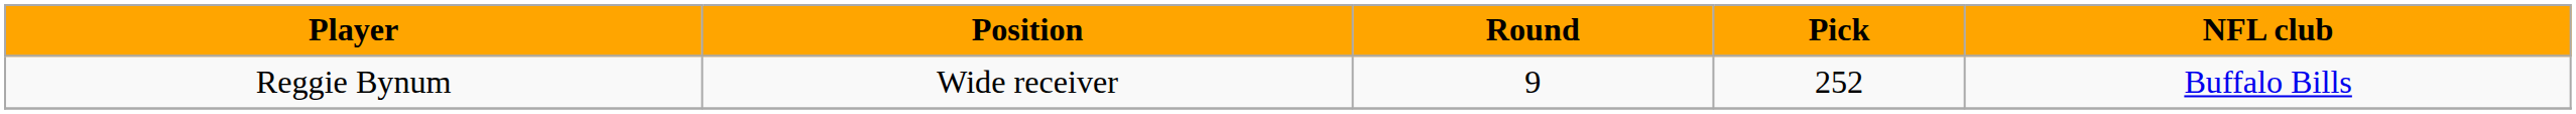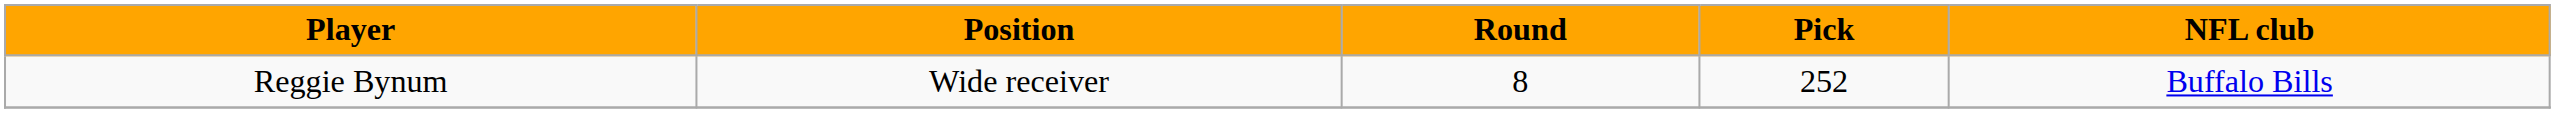Reggie Bynum | Round: 9 -> 8
